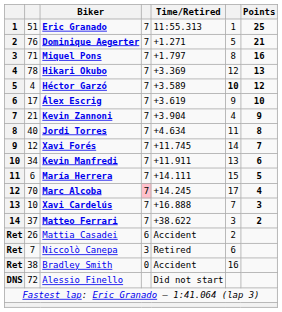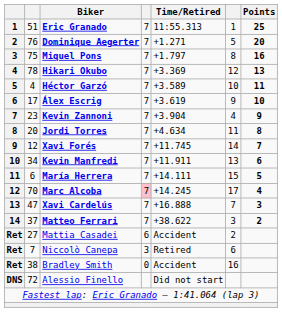Dominique Aegerter | Points: 21 -> 20
Miquel Pons | column 2: 71 -> 75
Héctor Garzó | column 6: bold -> normal
Héctor Garzó | Points: 12 -> 11
Kevin Zannoni | column 2: 21 -> 23
Jordi Torres | column 2: 40 -> 20
Xavi Cardelús | column 2: 10 -> 47
Mattia Casadei | column 2: 26 -> 27
